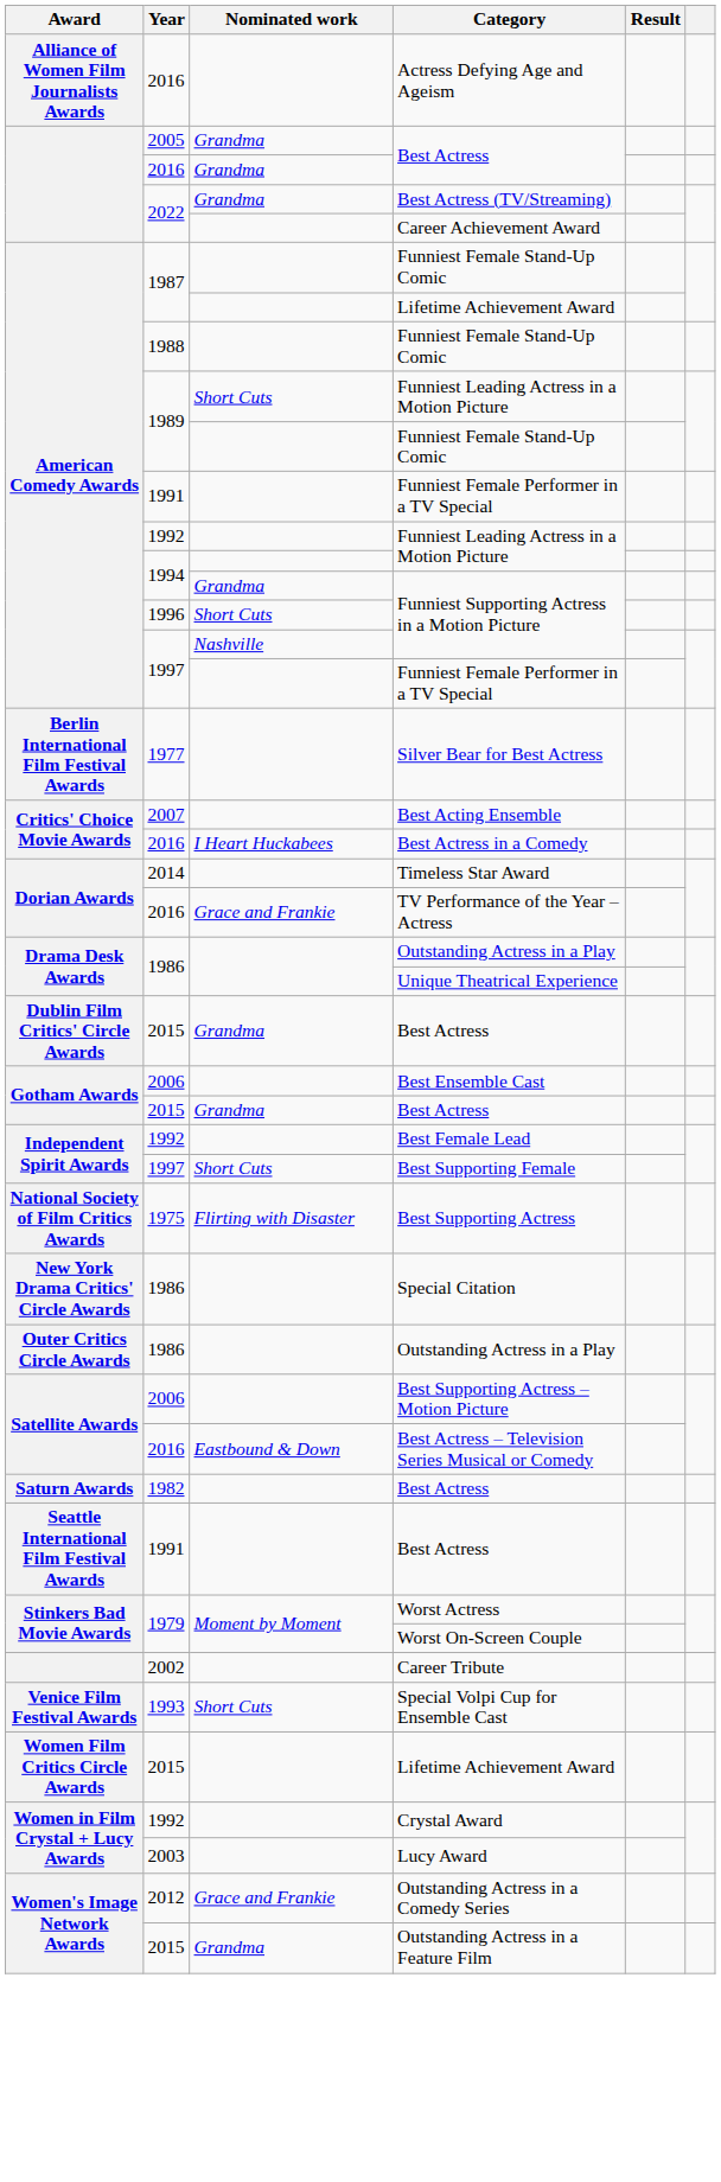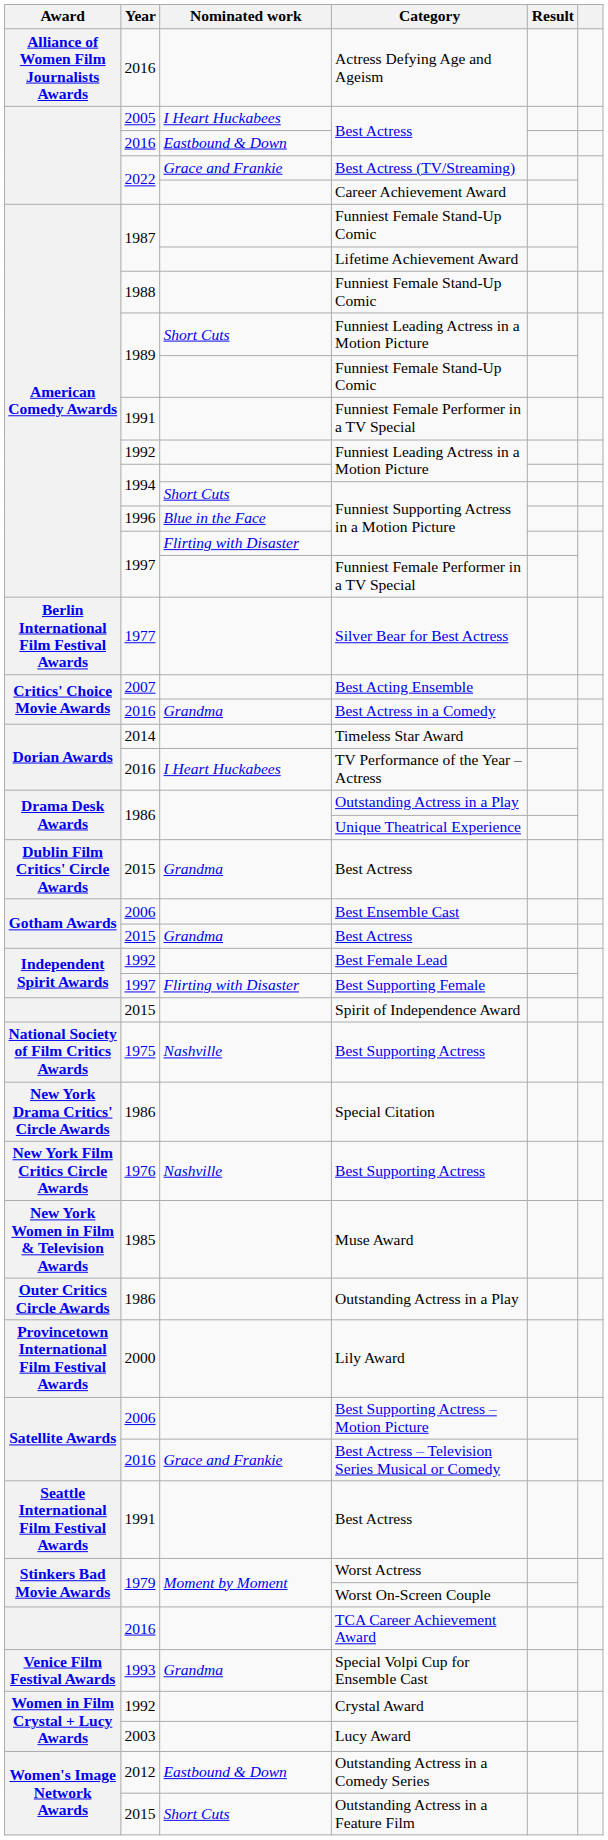2005 / Best Actress | Nominated work: Grandma -> I Heart Huckabees
2016 / Best Actress | Nominated work: Grandma -> Eastbound & Down
Best Actress (TV/Streaming) | Nominated work: Grandma -> Grace and Frankie
1994 / Funniest Supporting Actress in a Motion Picture | Nominated work: Grandma -> Short Cuts
1996 / Funniest Supporting Actress in a Motion Picture | Nominated work: Short Cuts -> Blue in the Face
1997 / Funniest Supporting Actress in a Motion Picture | Nominated work: Nashville -> Flirting with Disaster
Best Actress in a Comedy | Nominated work: I Heart Huckabees -> Grandma
TV Performance of the Year – Actress | Nominated work: Grace and Frankie -> I Heart Huckabees
Best Supporting Female | Nominated work: Short Cuts -> Flirting with Disaster
+ row: 2015 | Spirit of Independence Award
1975 / Best Supporting Actress | Nominated work: Flirting with Disaster -> Nashville
+ row: New York Film Critics Circle Awards | 1976 | Nashville | Best Supporting Actress
+ row: New York Women in Film & Television Awards | 1985 | Muse Award
+ row: Provincetown International Film Festival Awards | 2000 | Lily Award
Best Actress – Television Series Musical or Comedy | Nominated work: Eastbound & Down -> Grace and Frankie
- row: Saturn Awards | 1982 | Best Actress
+ row: 2016 | TCA Career Achievement Award
- row: 2002 | Career Tribute
Special Volpi Cup for Ensemble Cast | Nominated work: Short Cuts -> Grandma
- row: Women Film Critics Circle Awards | 2015 | Lifetime Achievement Award
Outstanding Actress in a Comedy Series | Nominated work: Grace and Frankie -> Eastbound & Down
Outstanding Actress in a Feature Film | Nominated work: Grandma -> Short Cuts
